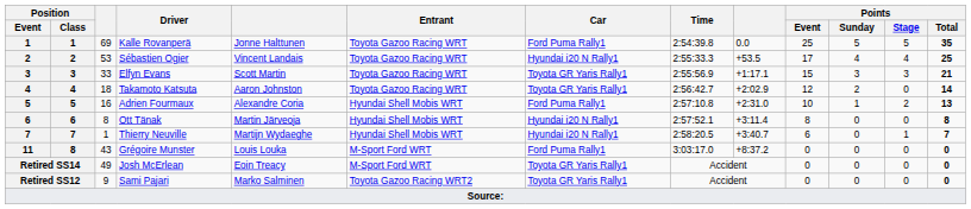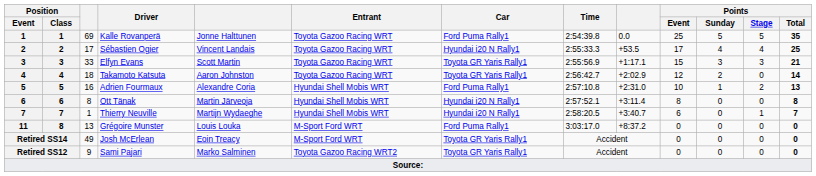Sébastien Ogier | column 3: 53 -> 17
Grégoire Munster | column 3: 43 -> 13
